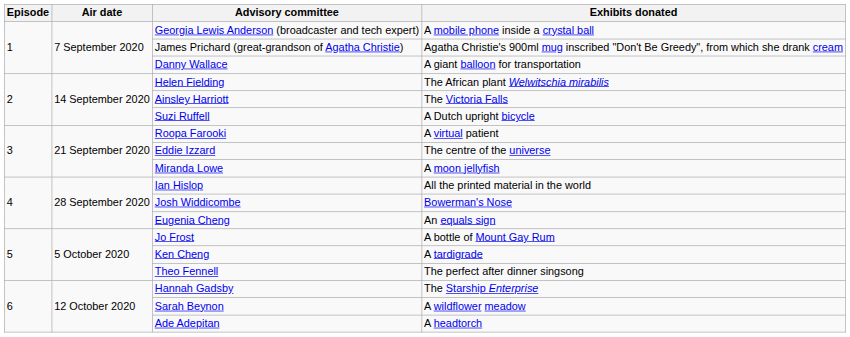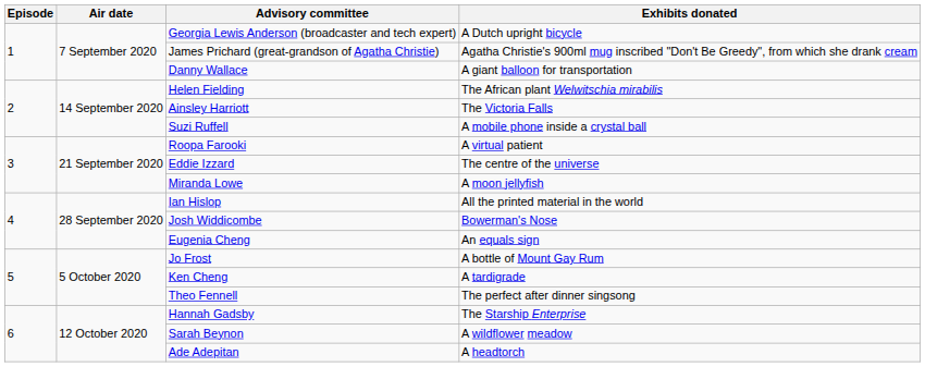Georgia Lewis Anderson (broadcaster and tech expert) | Exhibits donated: A mobile phone inside a crystal ball -> A Dutch upright bicycle
Suzi Ruffell | Exhibits donated: A Dutch upright bicycle -> A mobile phone inside a crystal ball
